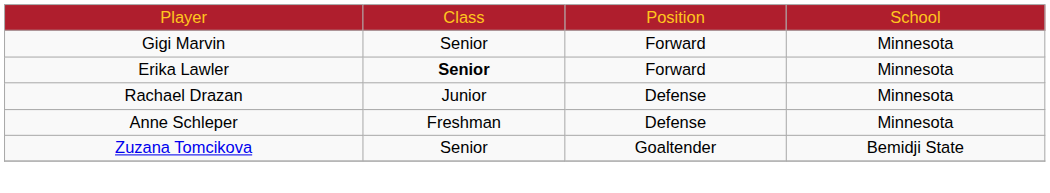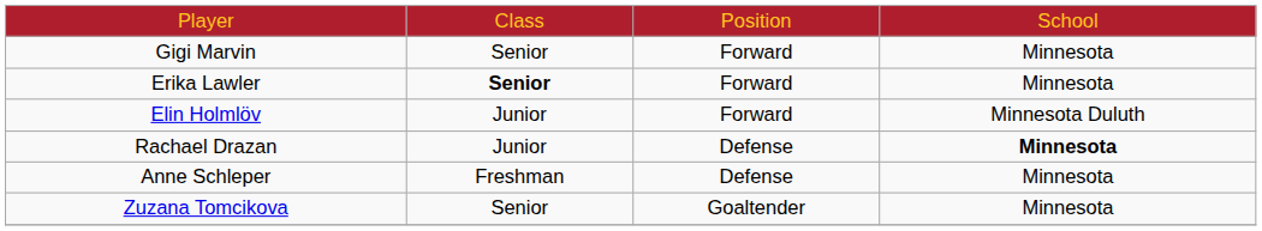+ row: Elin Holmlöv | Junior | Forward | Minnesota Duluth
Rachael Drazan | column 4: normal -> bold
Zuzana Tomcikova | column 4: Bemidji State -> Minnesota
